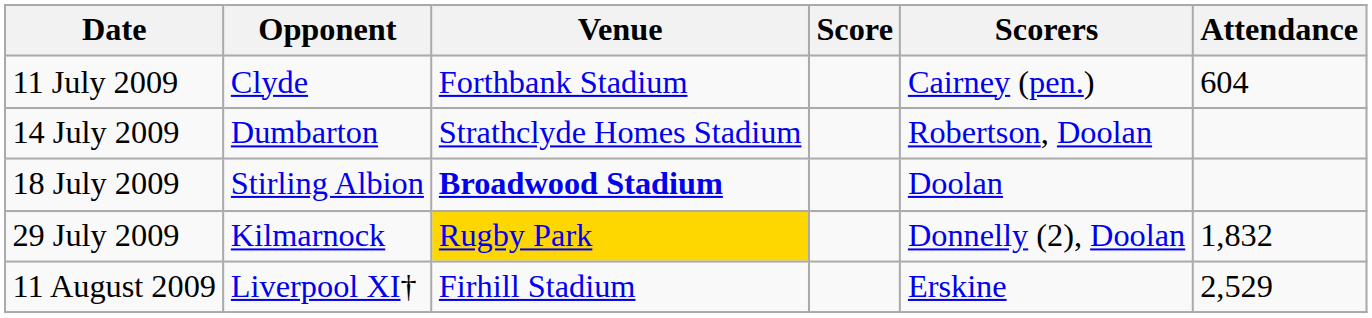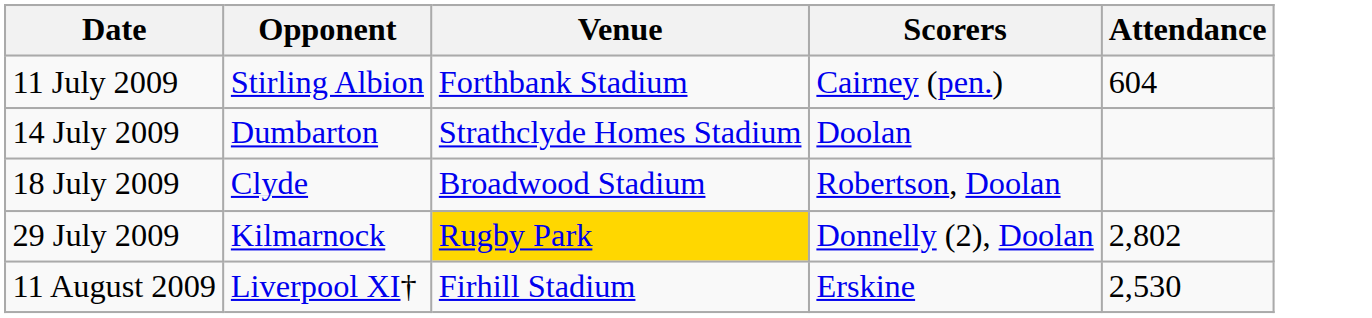- column: Score
11 July 2009 | Opponent: Clyde -> Stirling Albion
14 July 2009 | Scorers: Robertson, Doolan -> Doolan
18 July 2009 | Opponent: Stirling Albion -> Clyde
18 July 2009 | Venue: bold -> normal
18 July 2009 | Scorers: Doolan -> Robertson, Doolan
29 July 2009 | Attendance: 1,832 -> 2,802
11 August 2009 | Attendance: 2,529 -> 2,530
